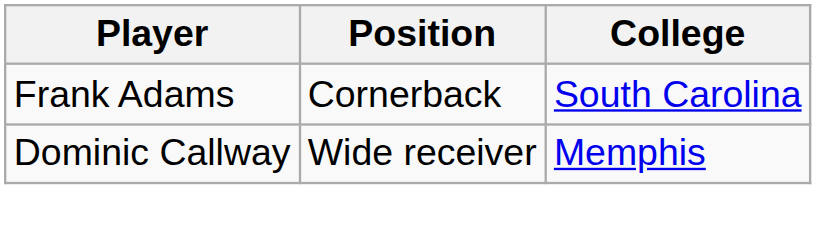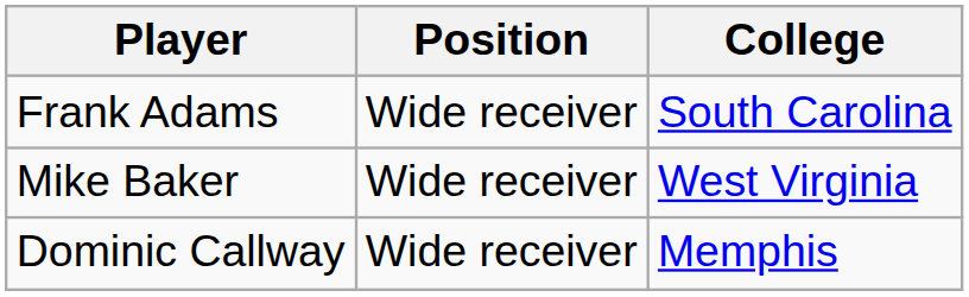Frank Adams | Position: Cornerback -> Wide receiver
+ row: Mike Baker | Wide receiver | West Virginia
